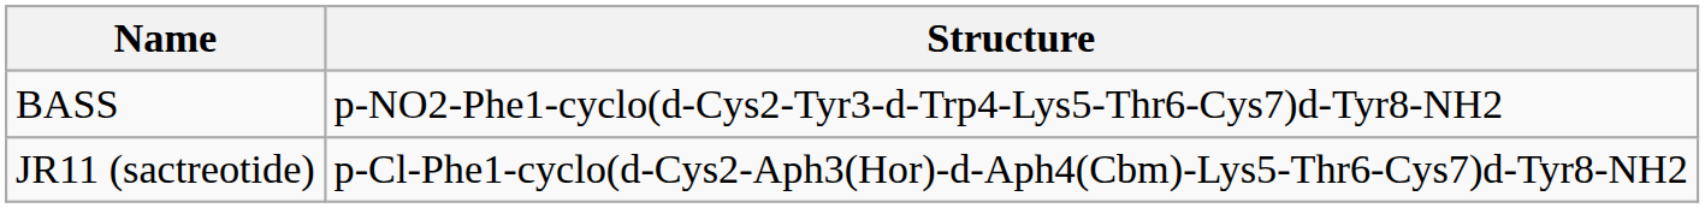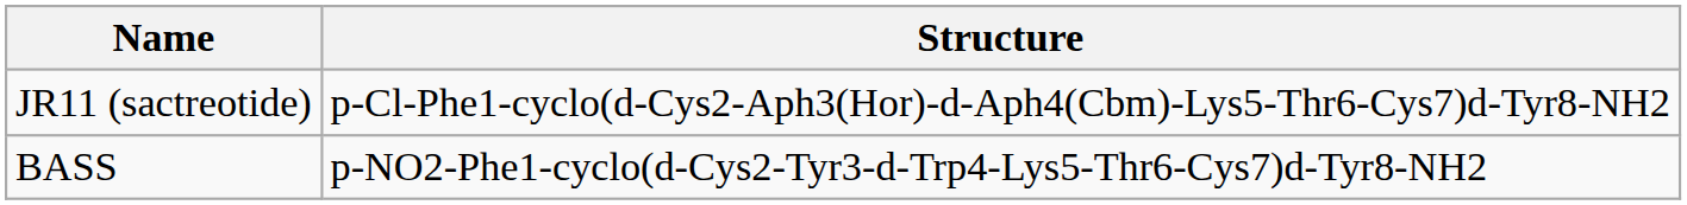rows swapped: JR11 (sactreotide) <-> BASS
